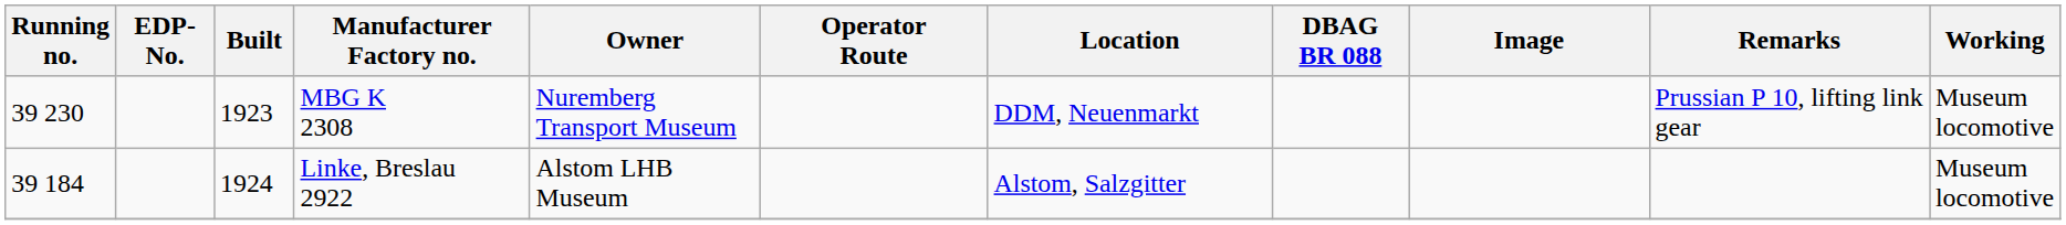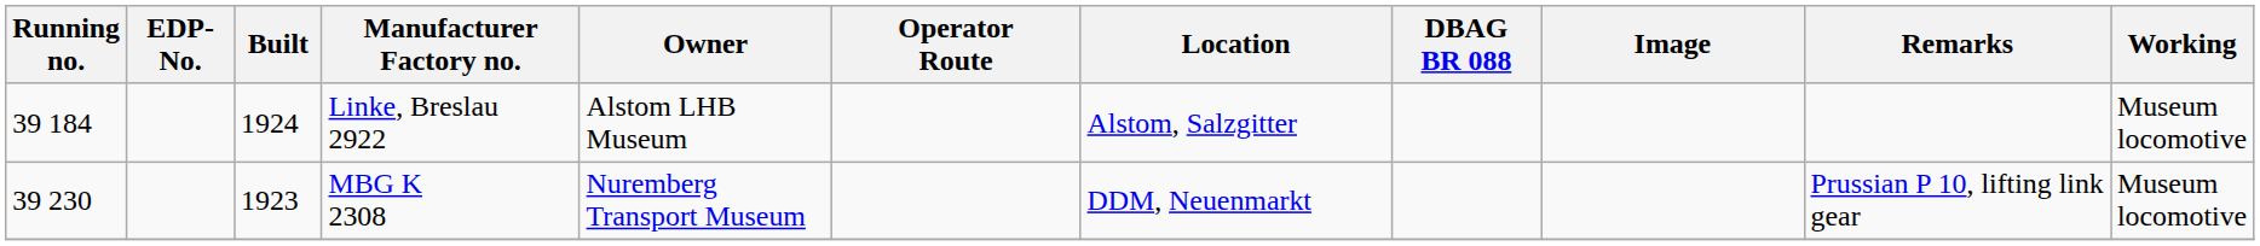rows swapped: Linke, Breslau 2922 <-> MBG K 2308
